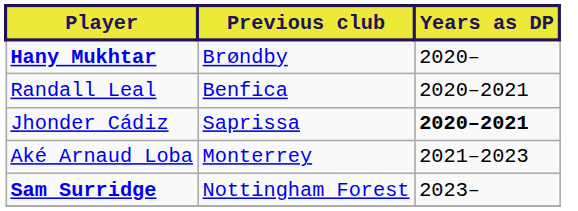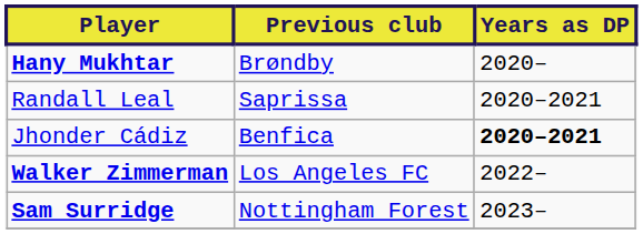Randall Leal | Previous club: Benfica -> Saprissa
Jhonder Cádiz | Previous club: Saprissa -> Benfica
- row: Aké Arnaud Loba | Monterrey | 2021–2023
+ row: Walker Zimmerman | Los Angeles FC | 2022–
